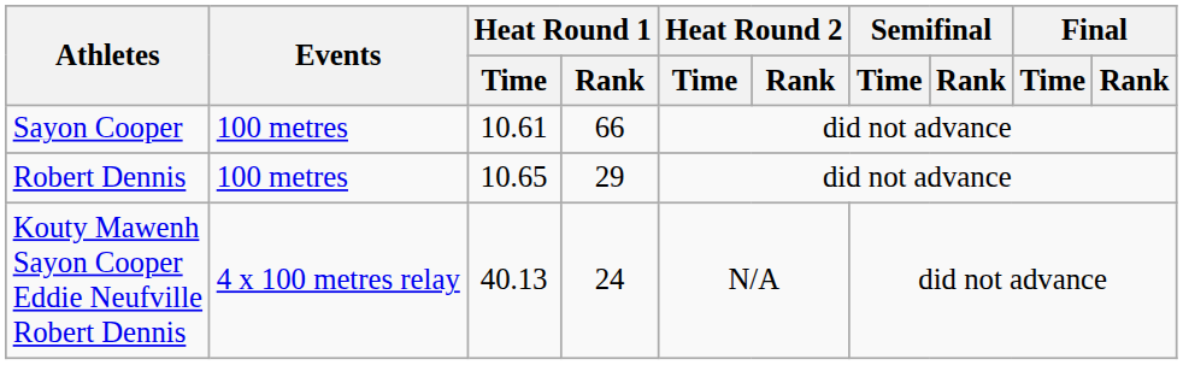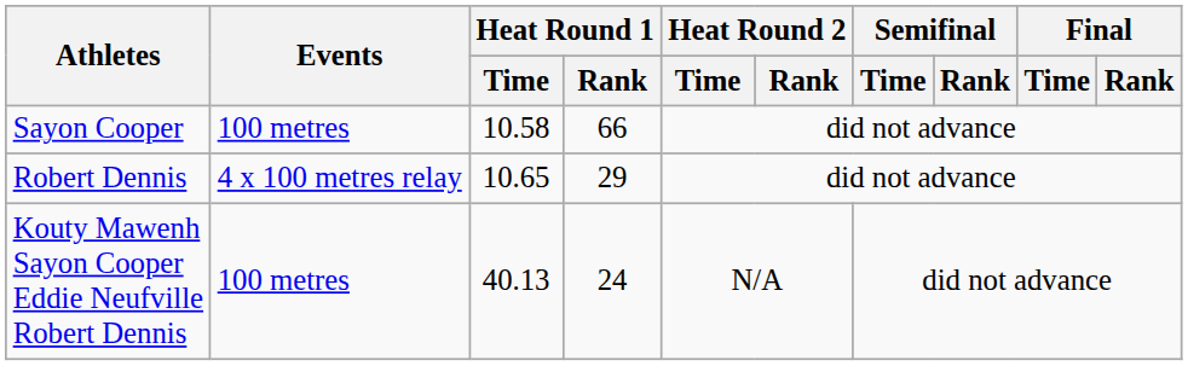Sayon Cooper | Heat Round 1 / Time: 10.61 -> 10.58
Robert Dennis | Events: 100 metres -> 4 x 100 metres relay
Kouty Mawenh Sayon Cooper Eddie Neufville Robert Dennis | Events: 4 x 100 metres relay -> 100 metres
